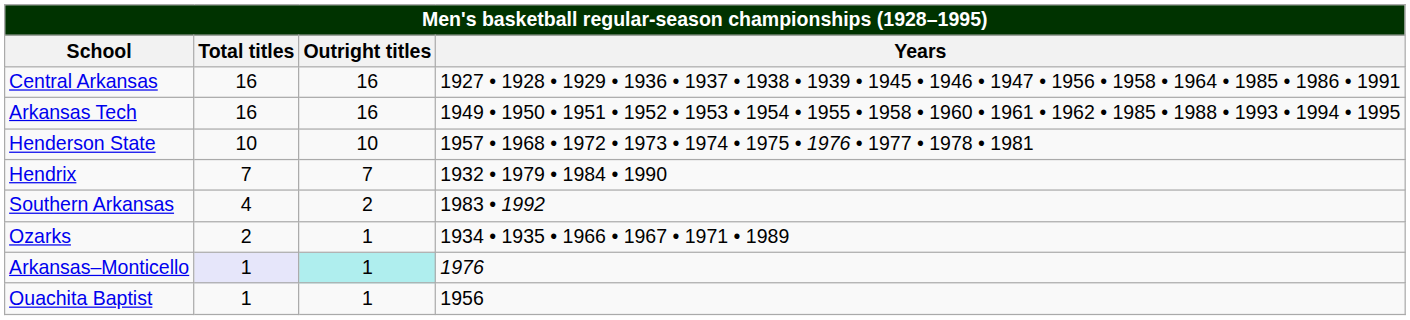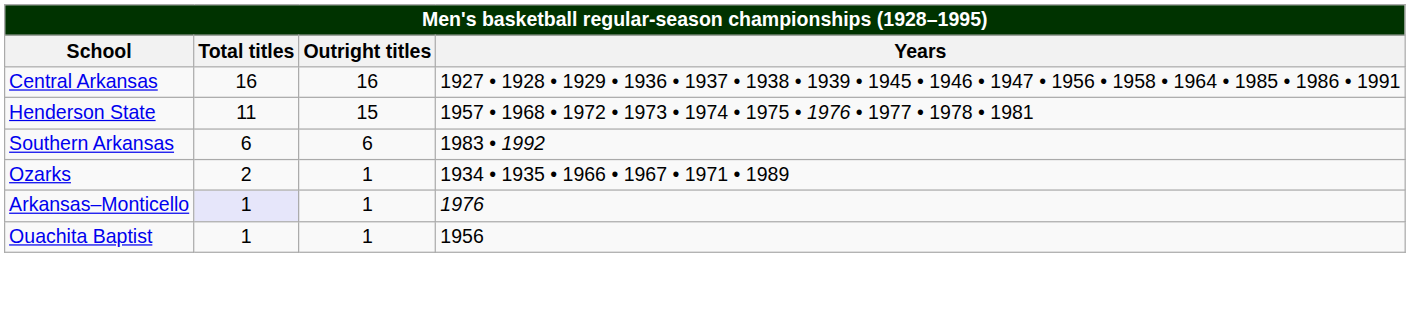- row: Arkansas Tech | 16 | 16 | 1949 • 1950 • 1951 • 1952 • 1953 • 1954 • 1955 • 1958 • 1960 • 1961 • 1962 • 1985 • 1988 • 1993 • 1994 • 1995
Henderson State | Total titles: 10 -> 11
Henderson State | Outright titles: 10 -> 15
- row: Hendrix | 7 | 7 | 1932 • 1979 • 1984 • 1990
Southern Arkansas | Total titles: 4 -> 6
Southern Arkansas | Outright titles: 2 -> 6
Arkansas–Monticello | Outright titles: paleturquoise background -> no background
